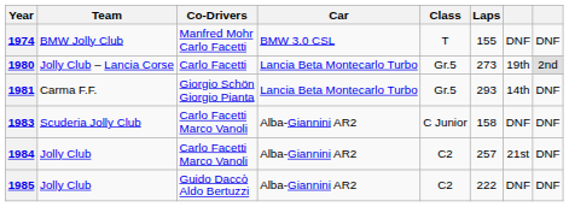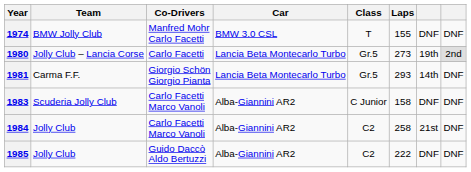1984 | Laps: 257 -> 258
